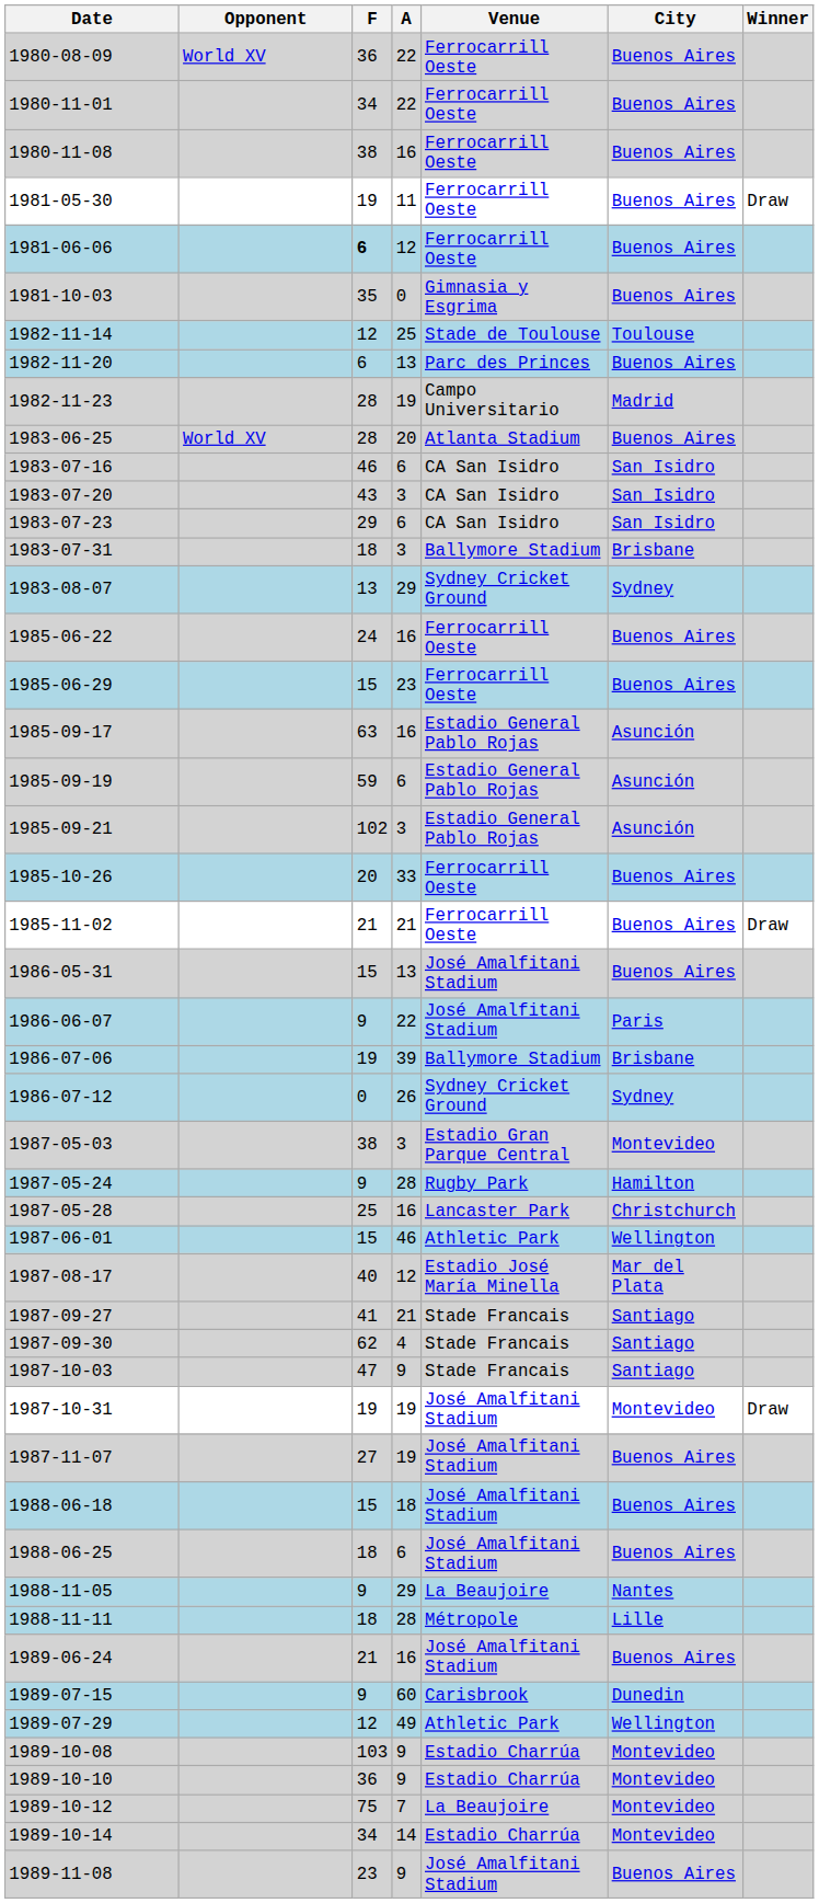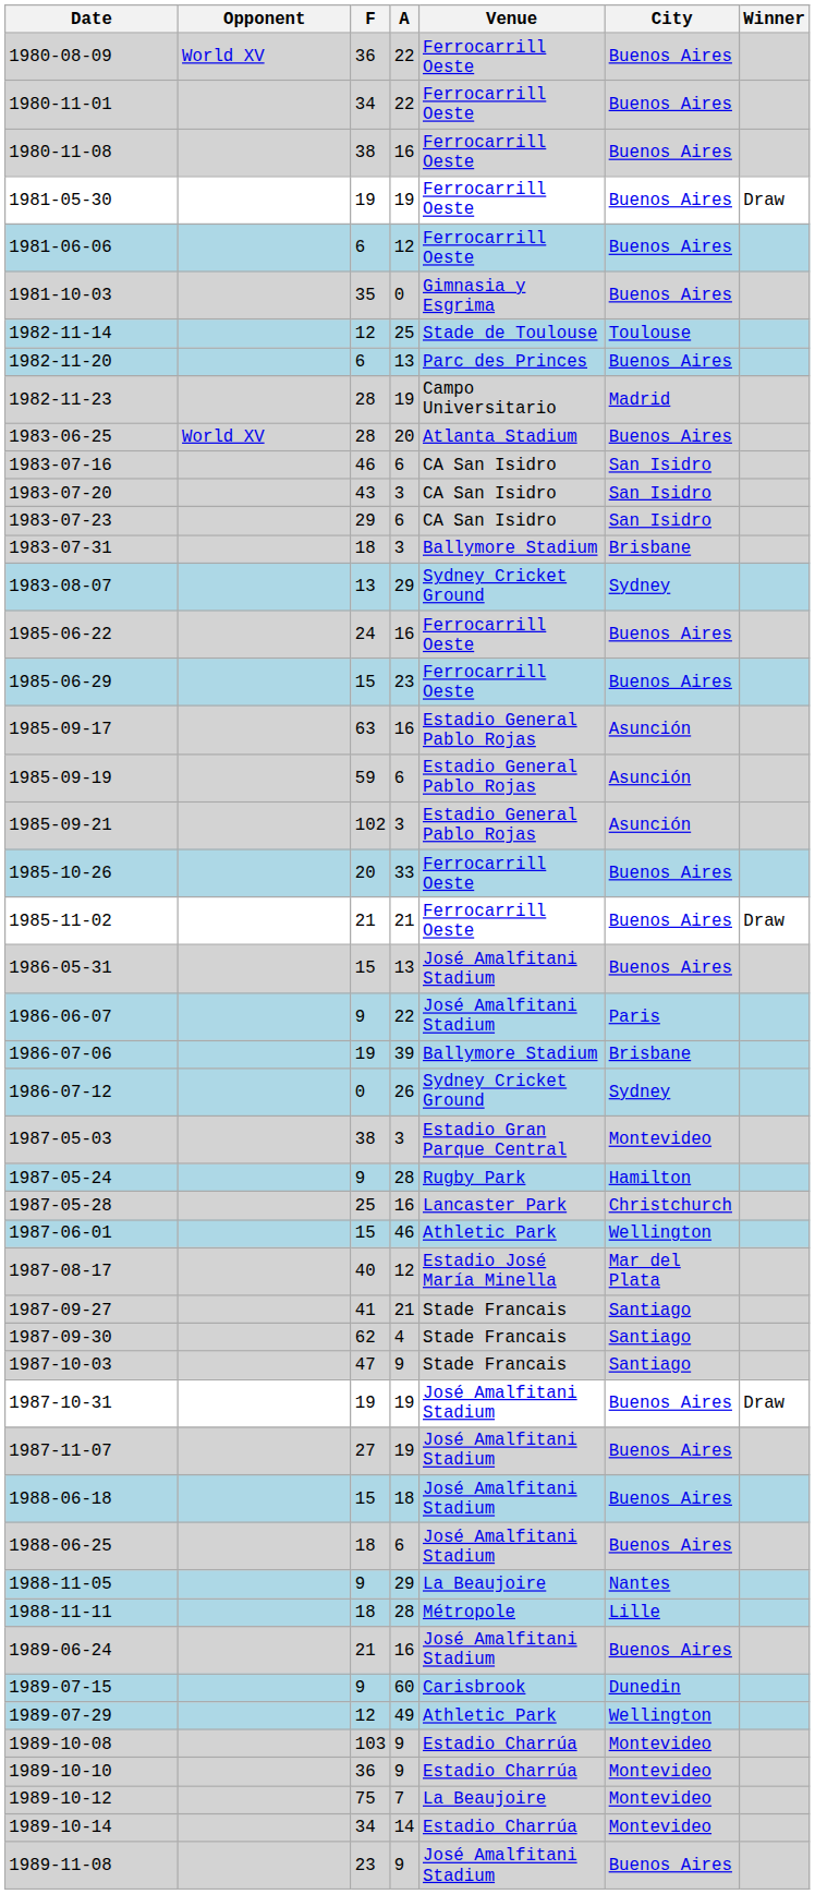1981-05-30 | A: 11 -> 19
1981-06-06 | F: bold -> normal
1987-10-31 | City: Montevideo -> Buenos Aires
